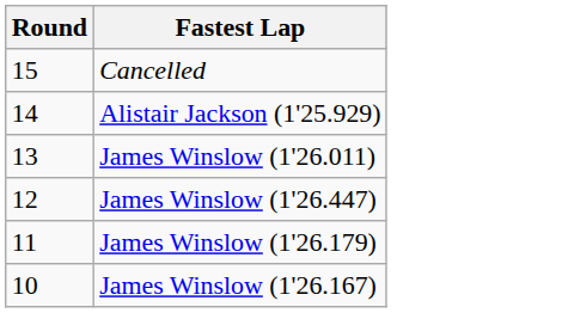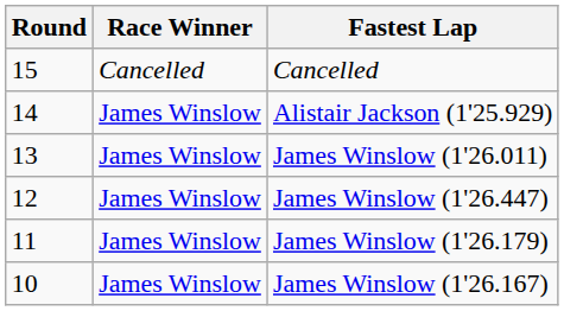+ column: Race Winner | Cancelled | James Winslow | James Winslow | James Winslow | James Winslow | James Winslow
